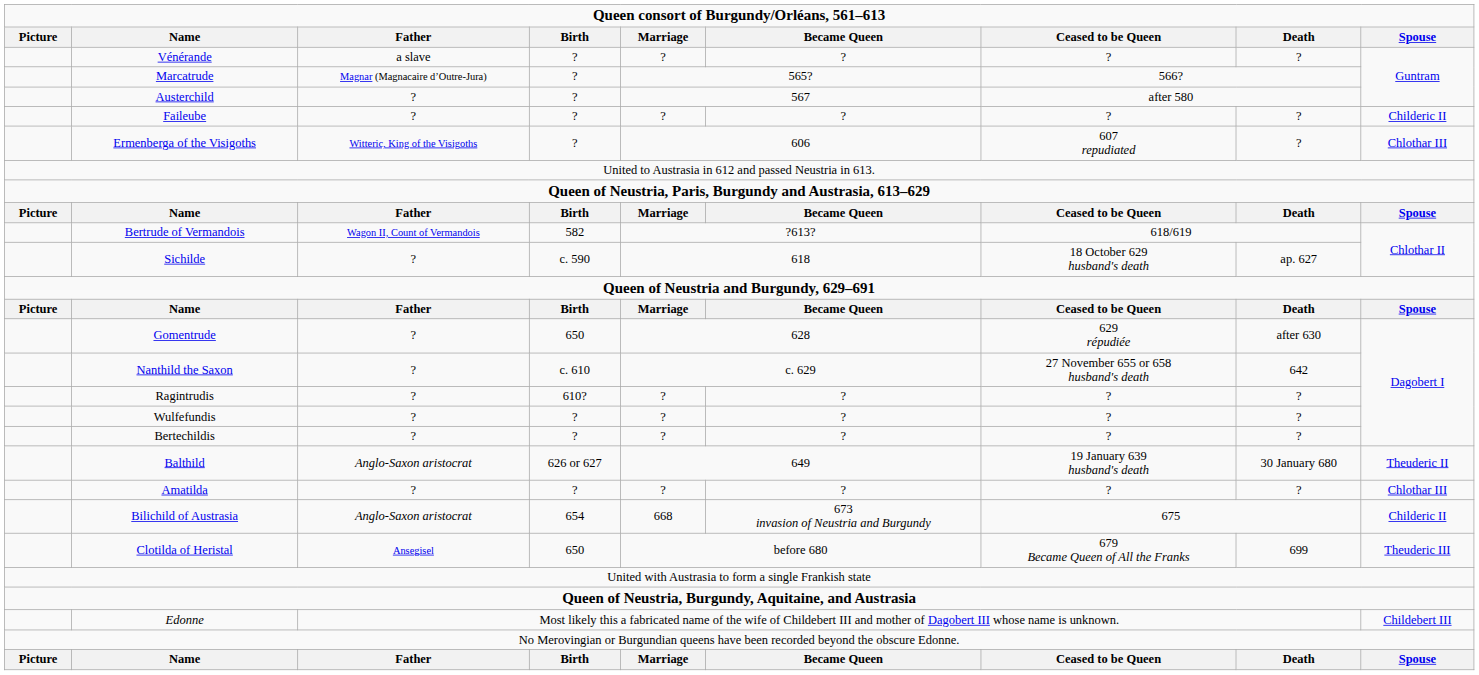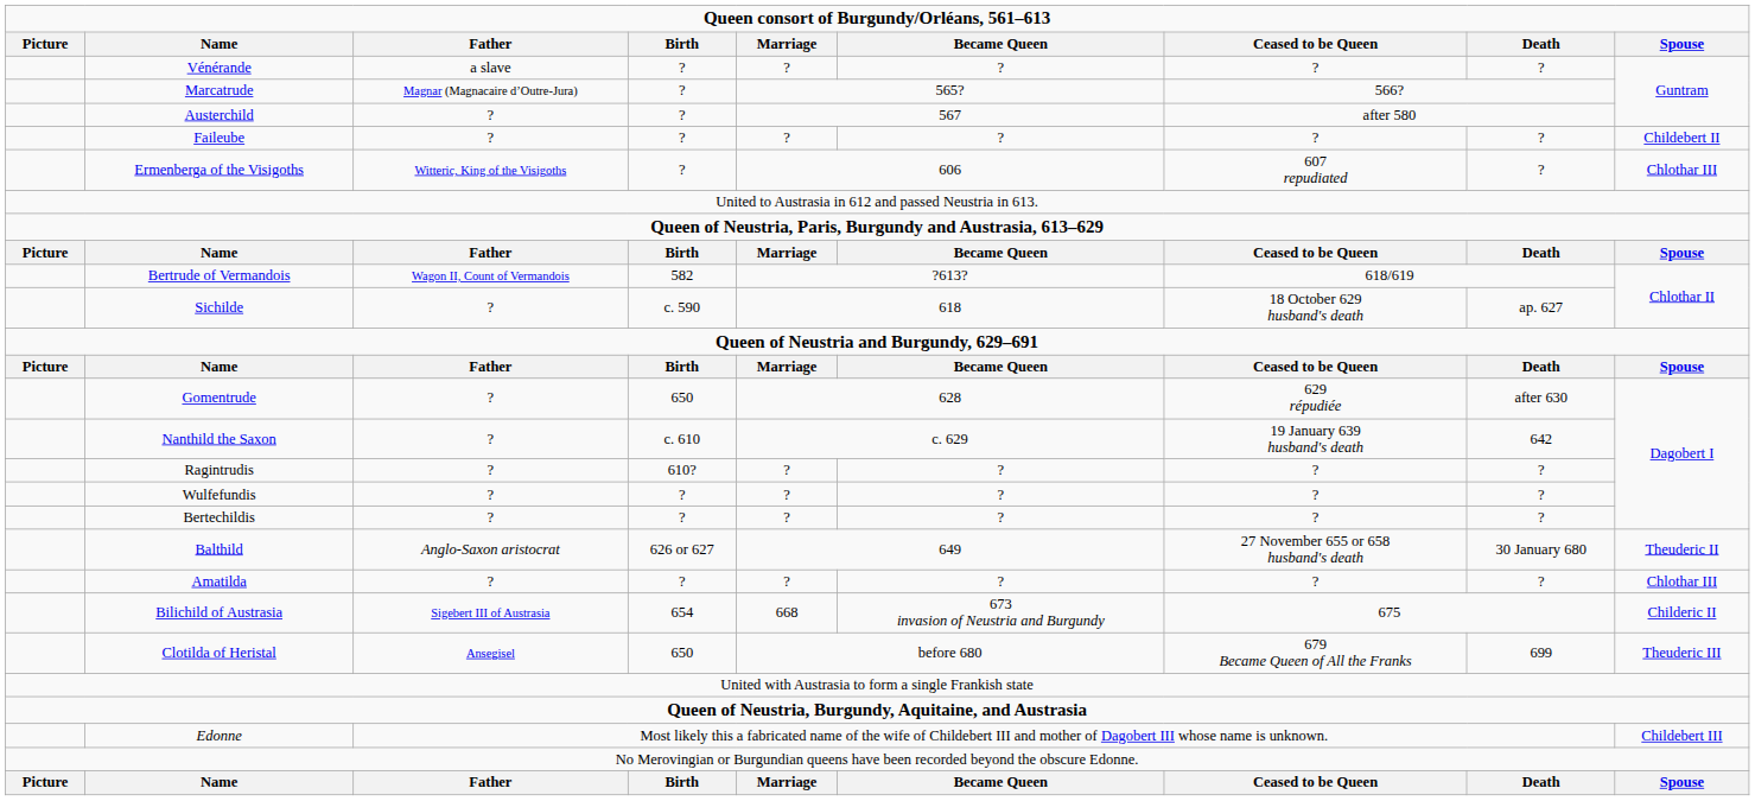Faileube | column 9: Childeric II -> Childebert II
Nanthild the Saxon | column 7: 27 November 655 or 658 husband's death -> 19 January 639 husband's death
Balthild | column 7: 19 January 639 husband's death -> 27 November 655 or 658 husband's death
Bilichild of Austrasia | column 3: Anglo-Saxon aristocrat -> Sigebert III of Austrasia
